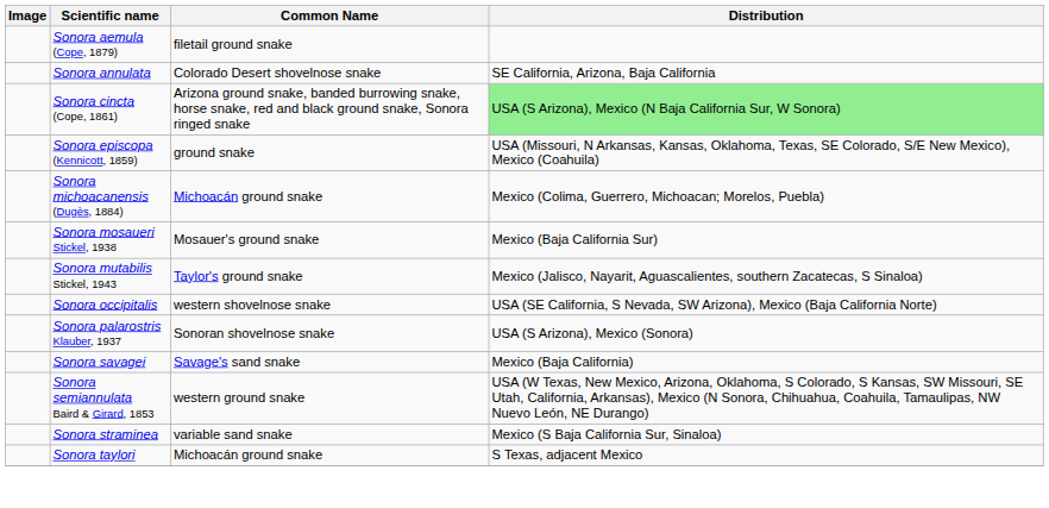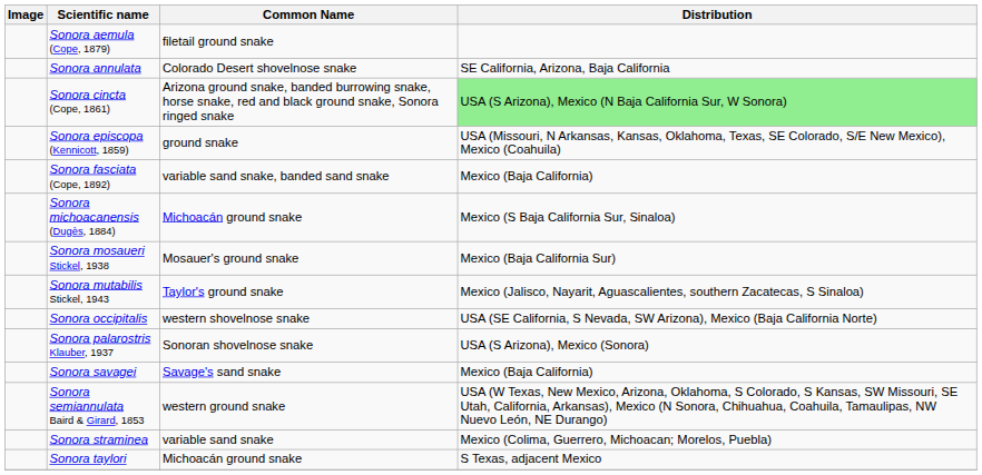+ row: Sonora fasciata (Cope, 1892) | variable sand snake, banded sand snake | Mexico (Baja California)
Sonora michoacanensis (Dugès, 1884) | Distribution: Mexico (Colima, Guerrero, Michoacan; Morelos, Puebla) -> Mexico (S Baja California Sur, Sinaloa)
Sonora straminea | Distribution: Mexico (S Baja California Sur, Sinaloa) -> Mexico (Colima, Guerrero, Michoacan; Morelos, Puebla)
